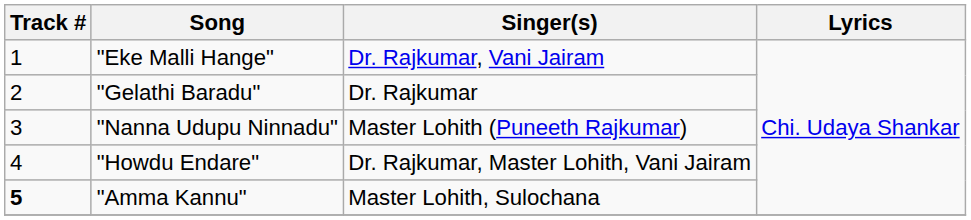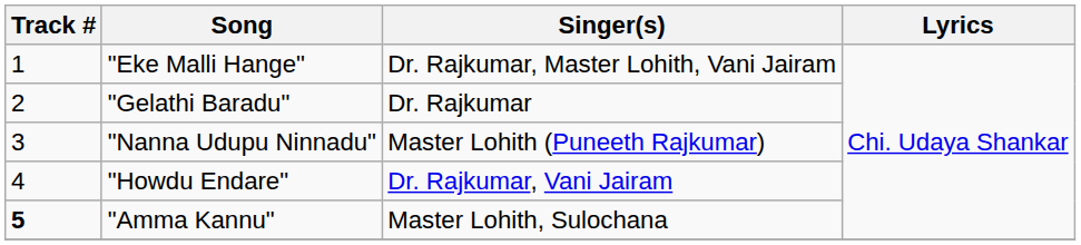"Eke Malli Hange" | Singer(s): Dr. Rajkumar, Vani Jairam -> Dr. Rajkumar, Master Lohith, Vani Jairam
"Howdu Endare" | Singer(s): Dr. Rajkumar, Master Lohith, Vani Jairam -> Dr. Rajkumar, Vani Jairam
